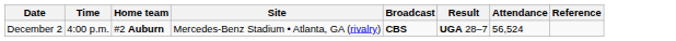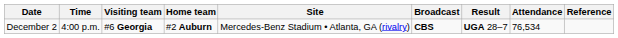+ column: Visiting team | #6 Georgia
December 2 | Attendance: 56,524 -> 76,534
